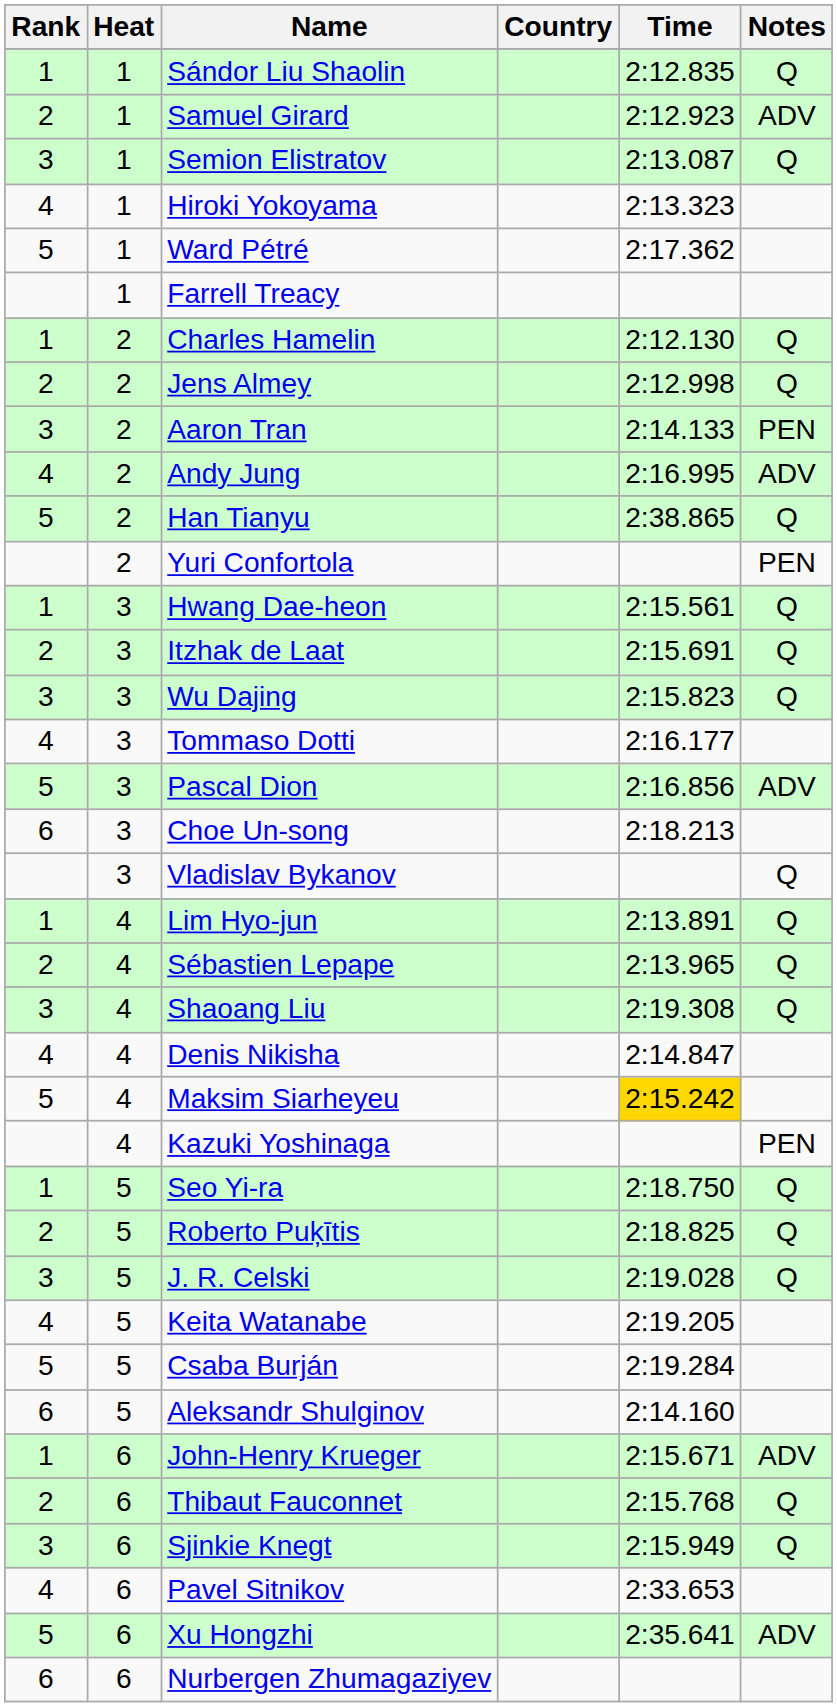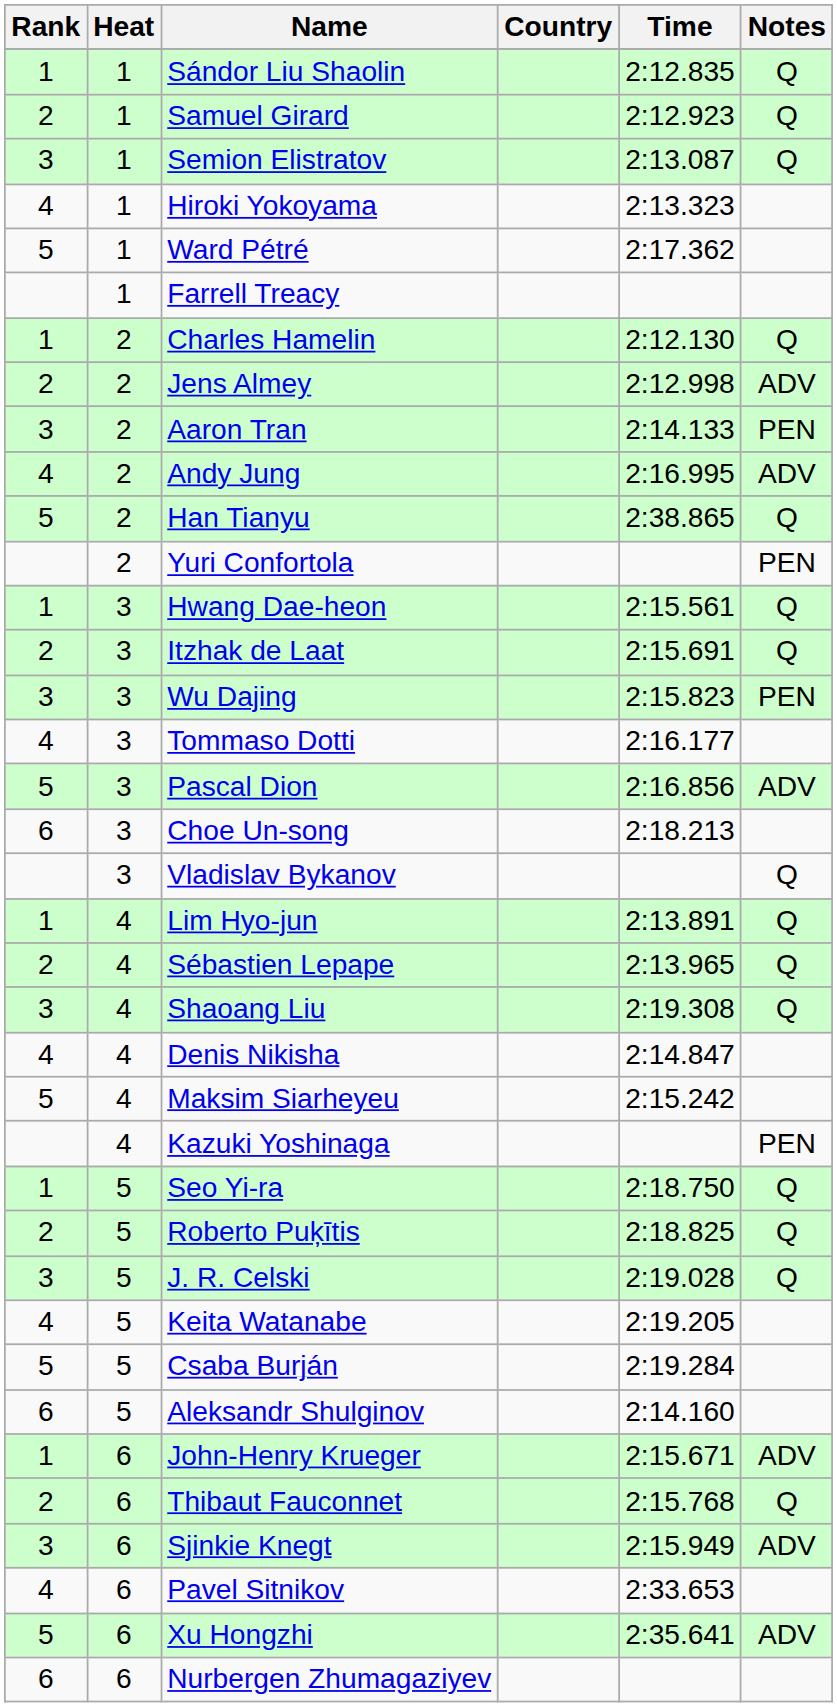Samuel Girard | Notes: ADV -> Q
Jens Almey | Notes: Q -> ADV
Wu Dajing | Notes: Q -> PEN
Maksim Siarheyeu | Time: gold background -> no background
Sjinkie Knegt | Notes: Q -> ADV
